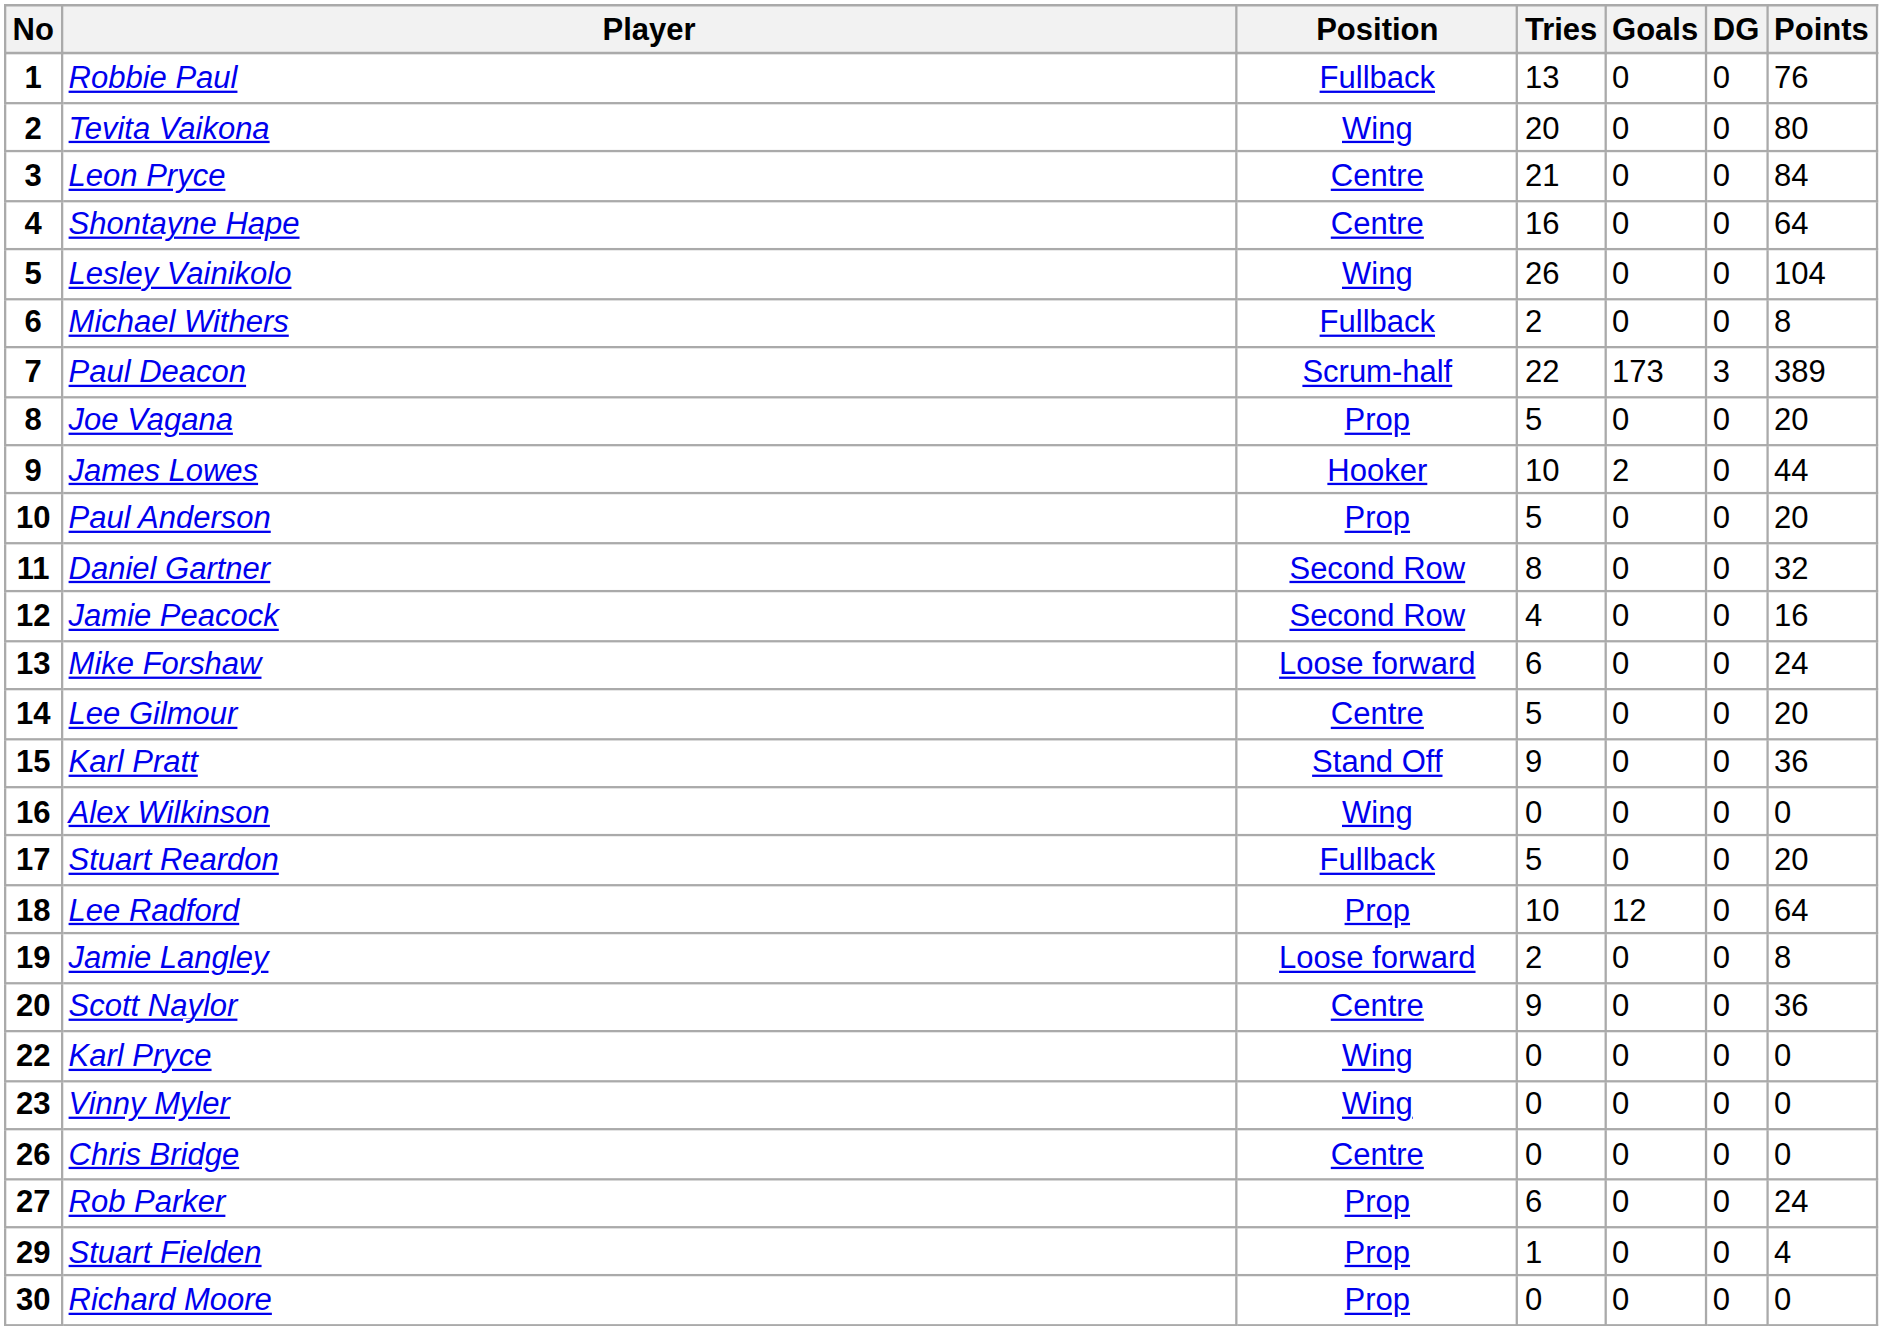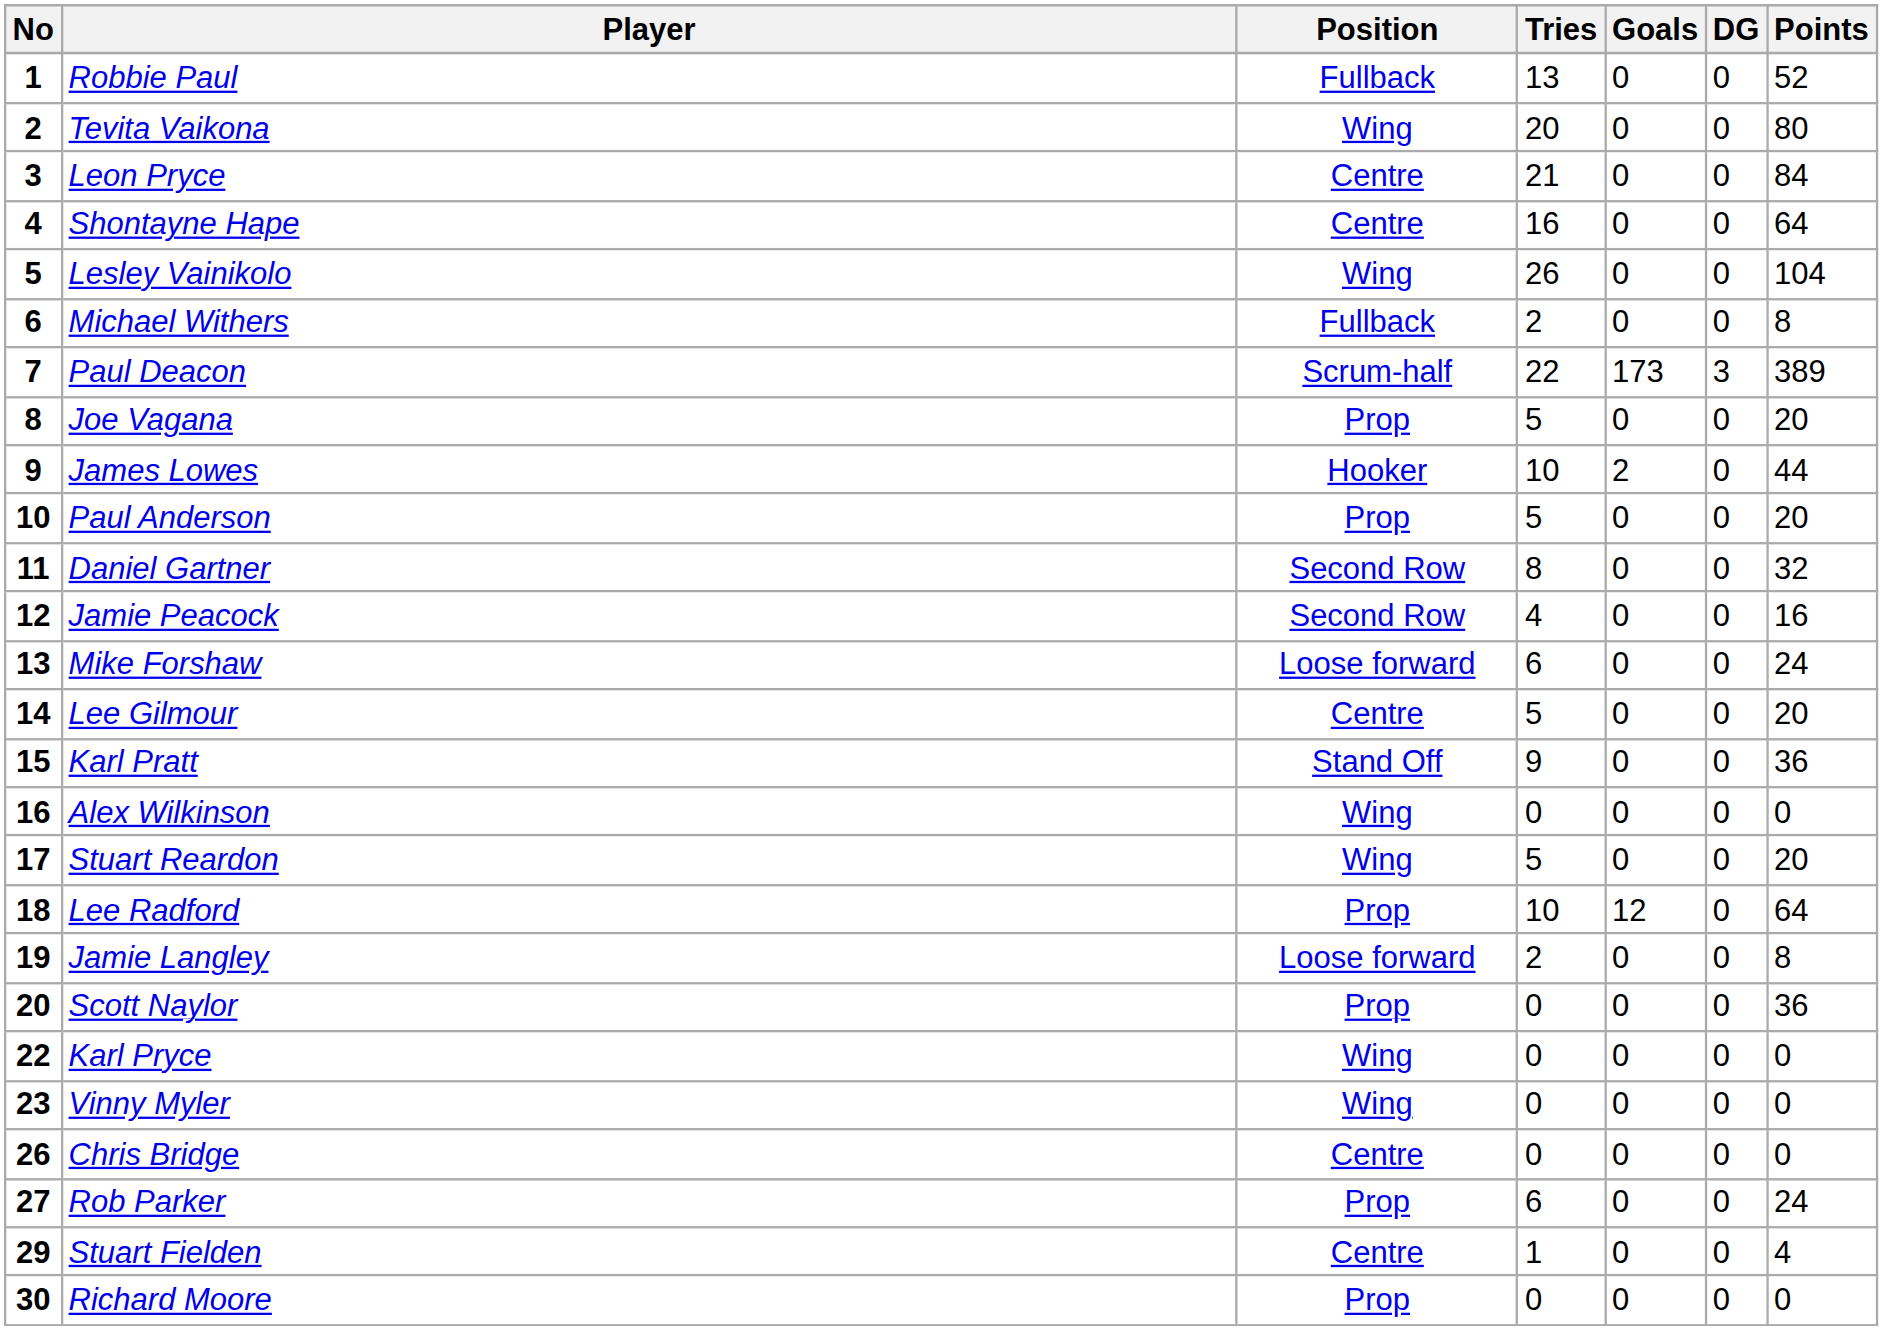Robbie Paul | Points: 76 -> 52
Stuart Reardon | Position: Fullback -> Wing
Scott Naylor | Position: Centre -> Prop
Scott Naylor | Tries: 9 -> 0
Stuart Fielden | Position: Prop -> Centre
